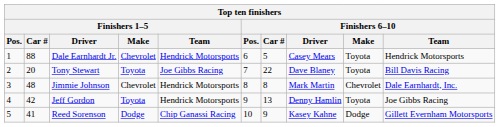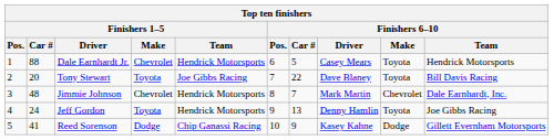Jimmie Johnson | Finishers 6–10 / Car #: 8 -> 7
Jeff Gordon | Finishers 1–5 / Car #: 42 -> 24
